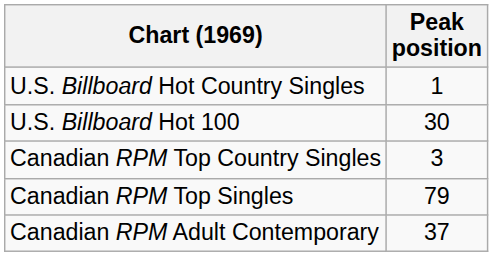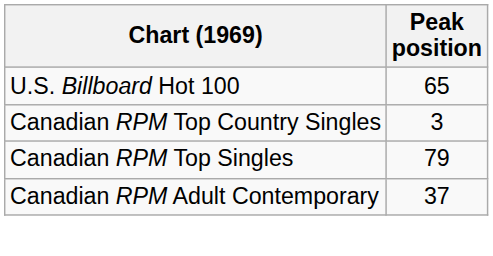- row: U.S. Billboard Hot Country Singles | 1
U.S. Billboard Hot 100 | Peak position: 30 -> 65
